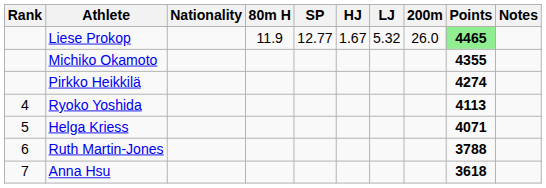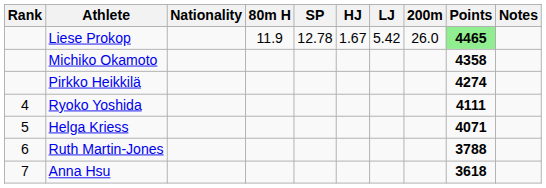Liese Prokop | SP: 12.77 -> 12.78
Liese Prokop | LJ: 5.32 -> 5.42
Michiko Okamoto | Points: 4355 -> 4358
Ryoko Yoshida | Points: 4113 -> 4111
